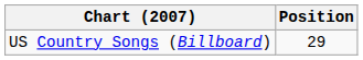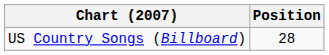US Country Songs (Billboard) | Position: 29 -> 28
